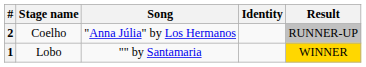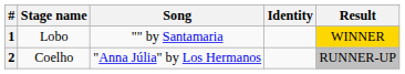rows swapped: 1 <-> 2
